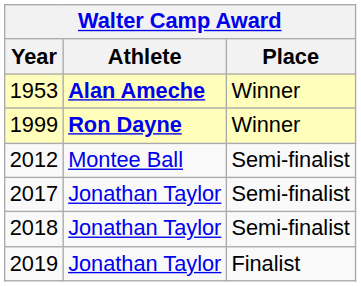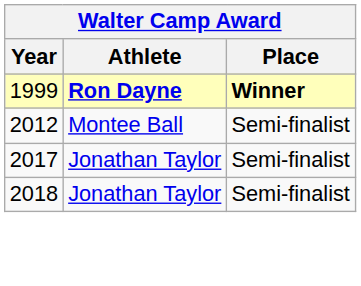- row: 1953 | Alan Ameche | Winner
1999 | Place: normal -> bold
- row: 2019 | Jonathan Taylor | Finalist
